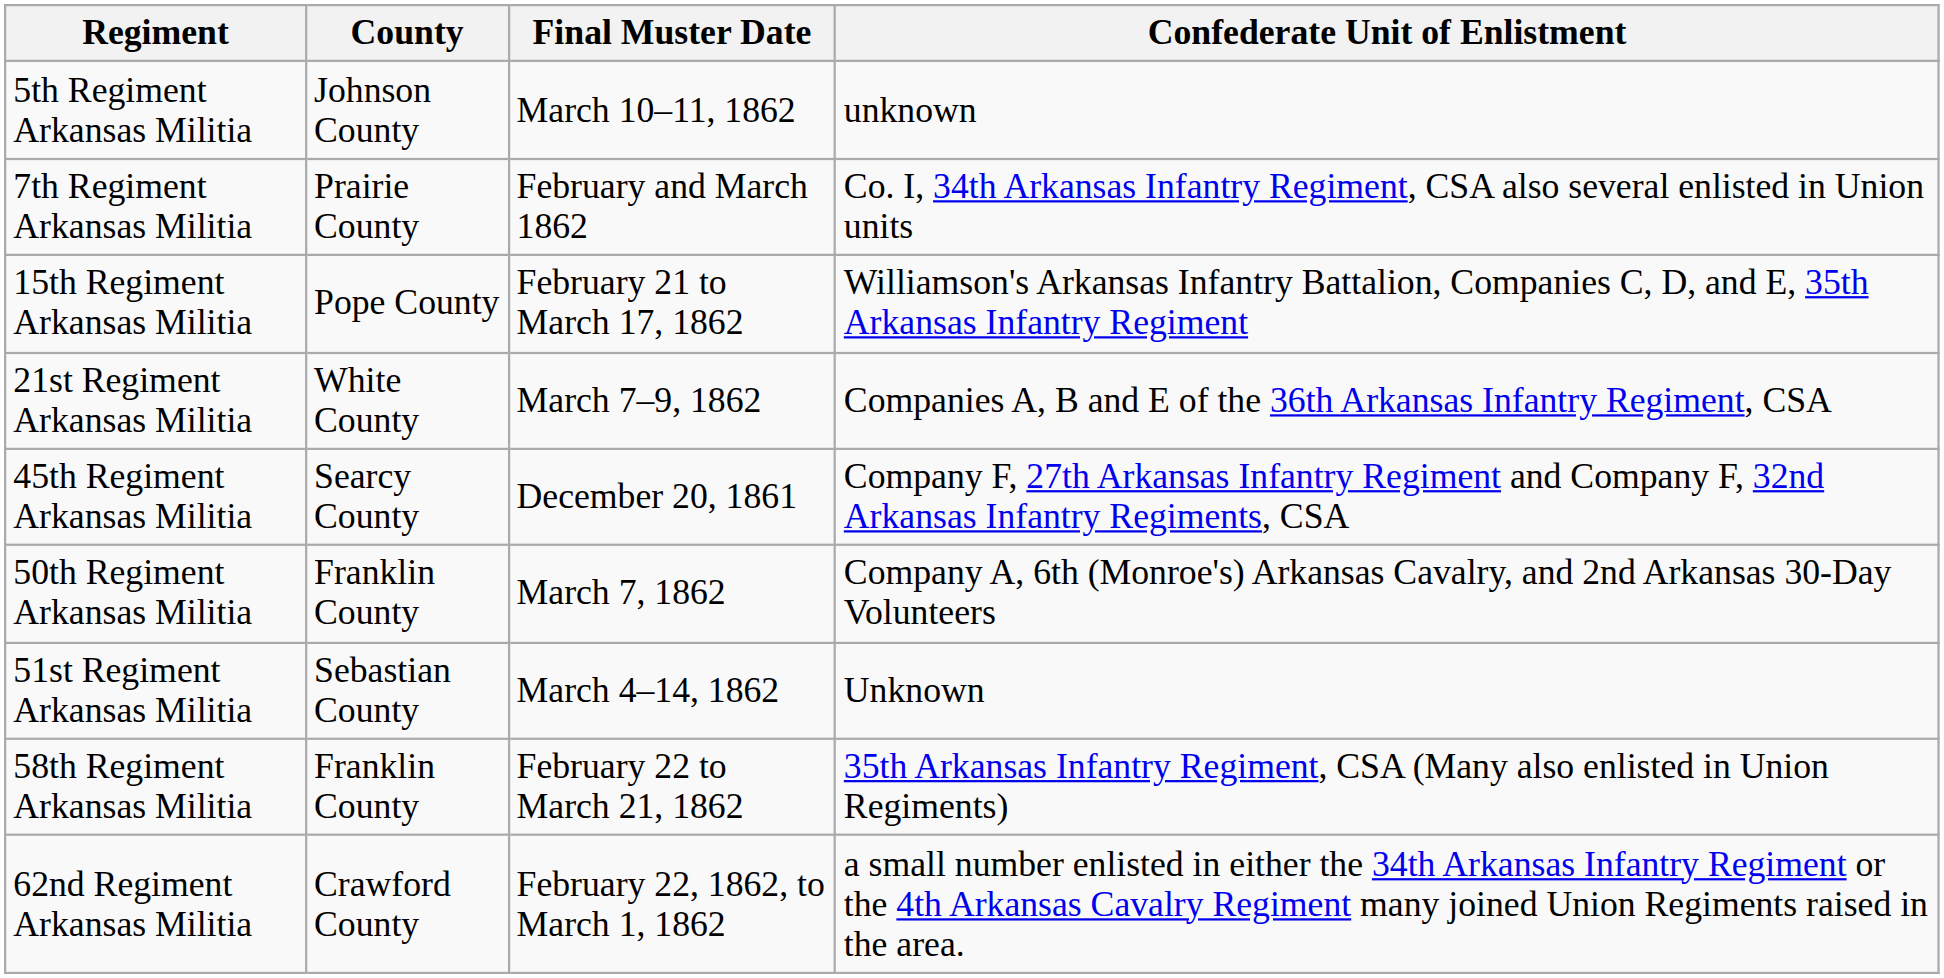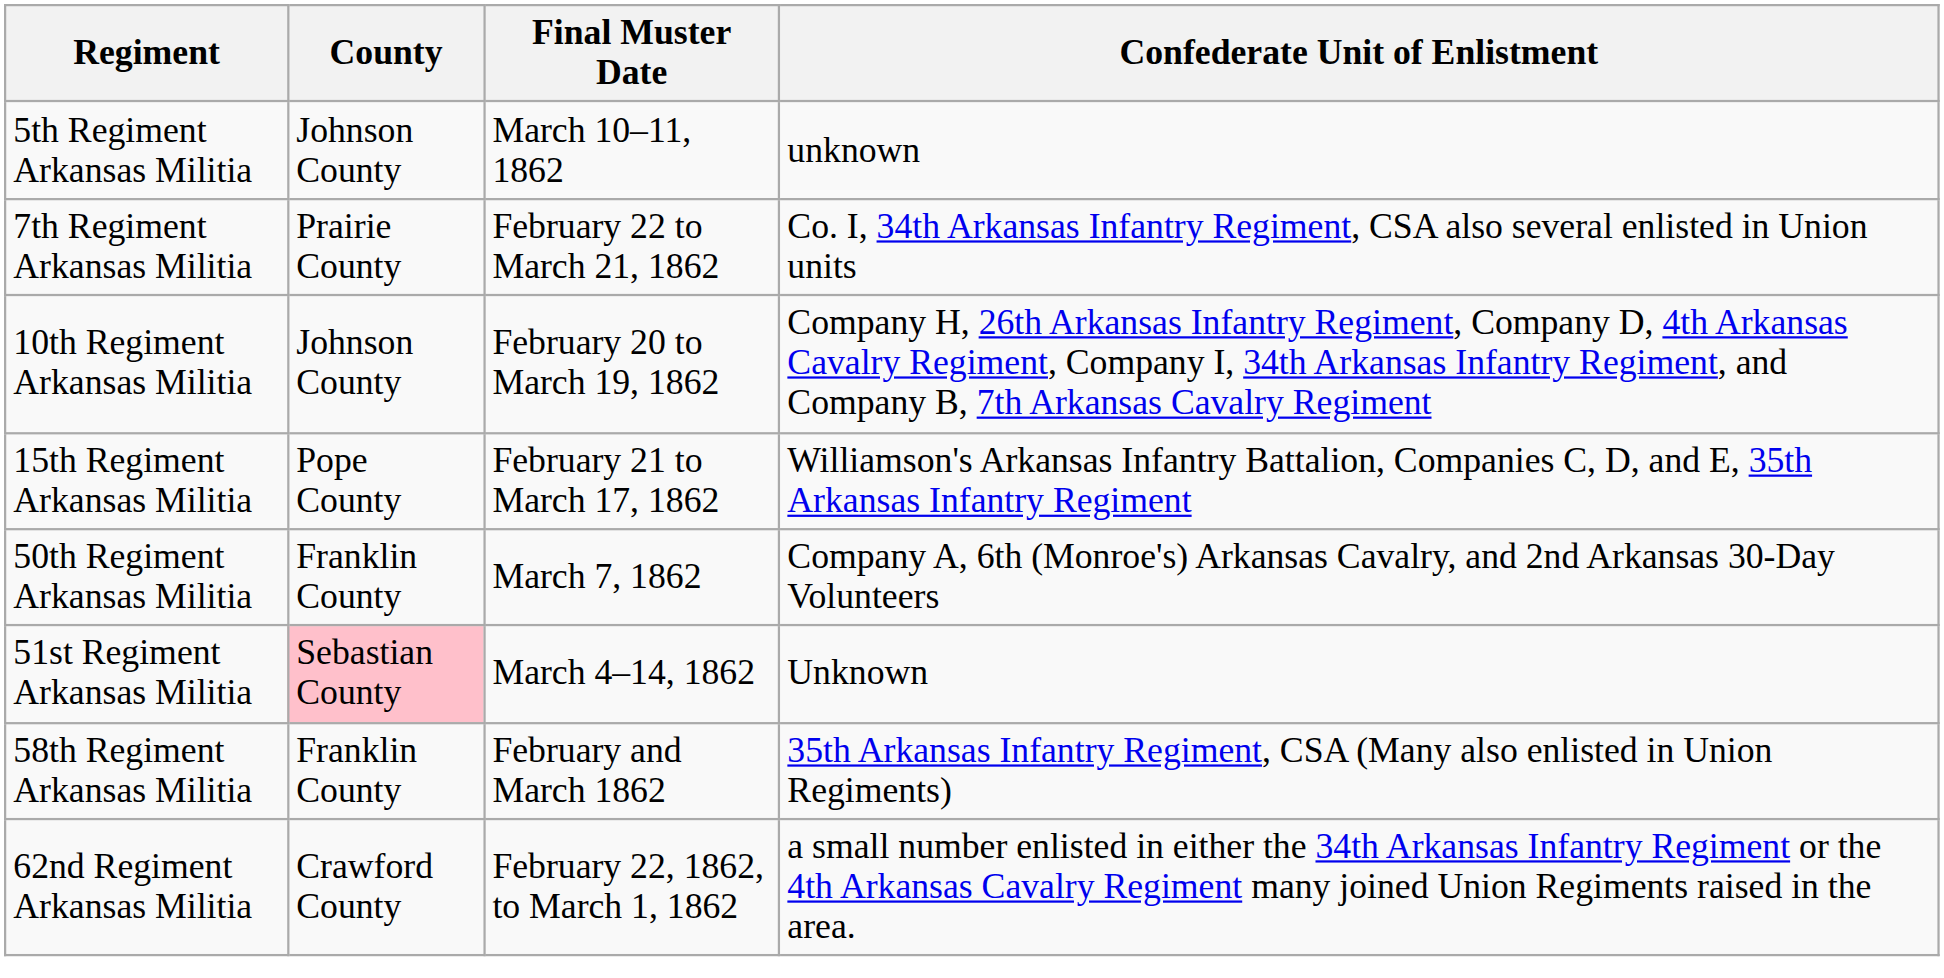7th Regiment Arkansas Militia | Final Muster Date: February and March 1862 -> February 22 to March 21, 1862
+ row: 10th Regiment Arkansas Militia | Johnson County | February 20 to March 19, 1862 | Company H, 26th Arkansas Infantry Regiment, Company D, 4th Arkansas Cavalry Regiment, Company I, 34th Arkansas Infantry Regiment, and Company B, 7th Arkansas Cavalry Regiment
- row: 21st Regiment Arkansas Militia | White County | March 7–9, 1862 | Companies A, B and E of the 36th Arkansas Infantry Regiment, CSA
- row: 45th Regiment Arkansas Militia | Searcy County | December 20, 1861 | Company F, 27th Arkansas Infantry Regiment and Company F, 32nd Arkansas Infantry Regiments, CSA
51st Regiment Arkansas Militia | County: no background -> pink background
58th Regiment Arkansas Militia | Final Muster Date: February 22 to March 21, 1862 -> February and March 1862
